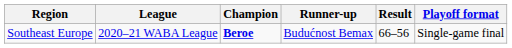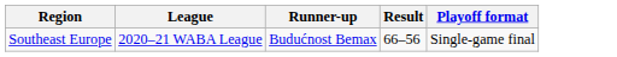- column: Champion | Beroe
